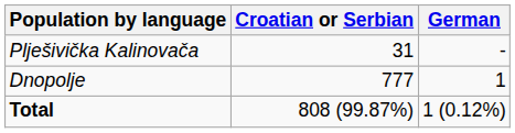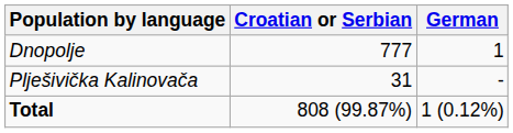rows swapped: Dnopolje <-> Plješivička Kalinovača
